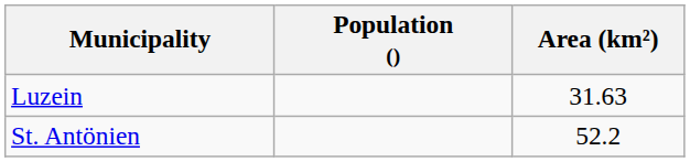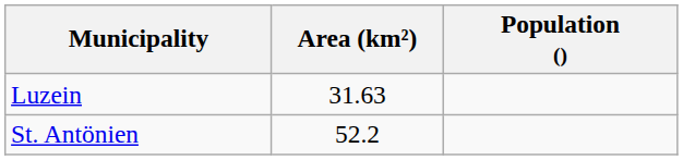columns swapped: Population () <-> Area (km²)
